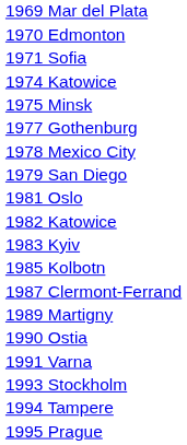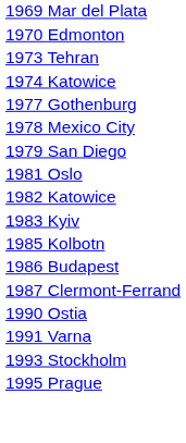- row: 1971 Sofia
+ row: 1973 Tehran
- row: 1975 Minsk
+ row: 1986 Budapest
- row: 1989 Martigny
- row: 1994 Tampere
